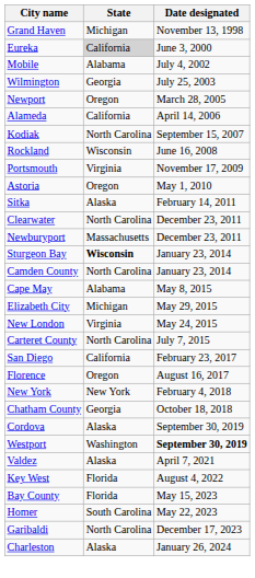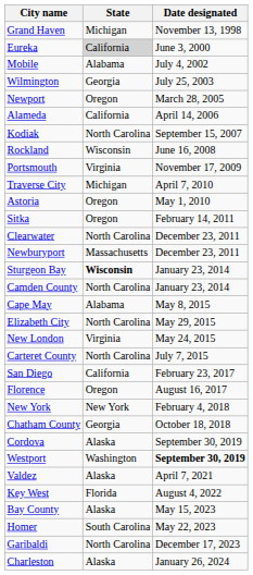+ row: Traverse City | Michigan | April 7, 2010
Sitka | State: Alaska -> Oregon
Elizabeth City | State: Michigan -> North Carolina
Bay County | State: Florida -> Alaska
